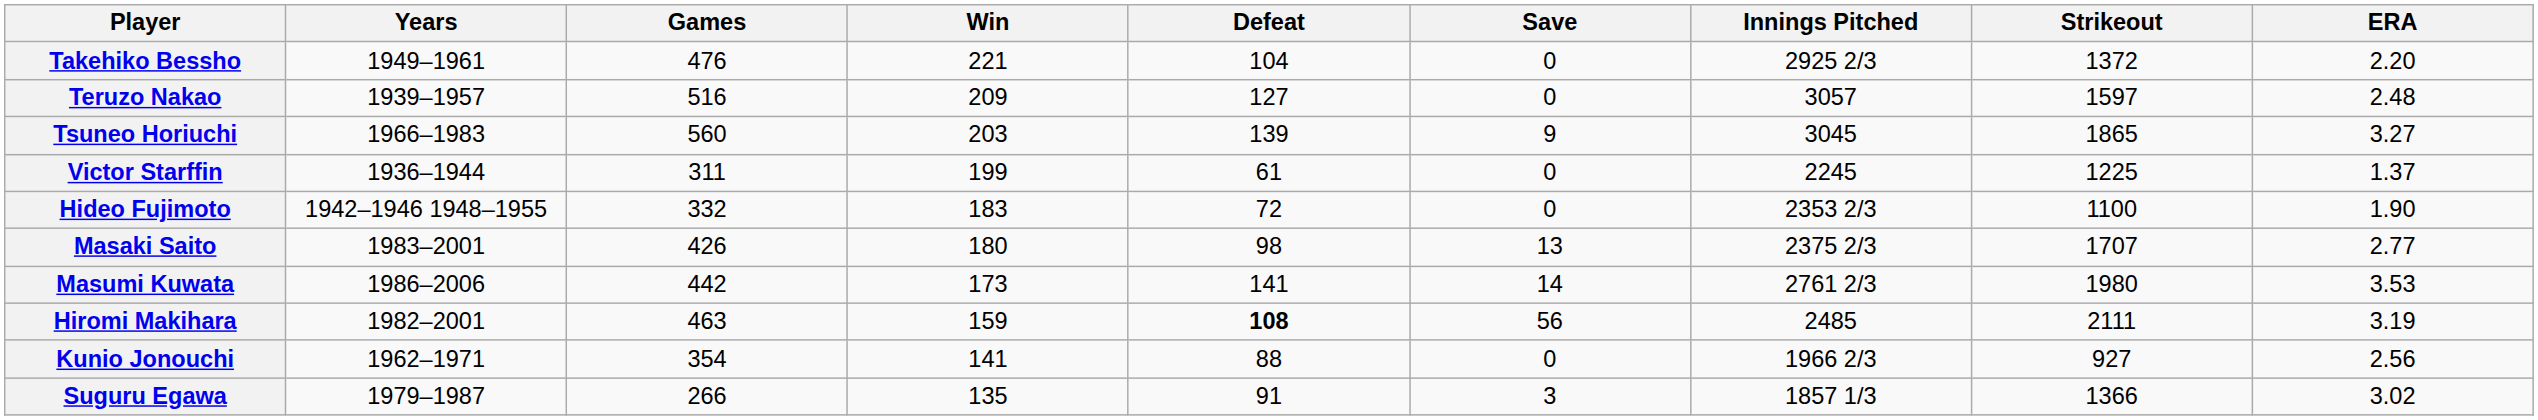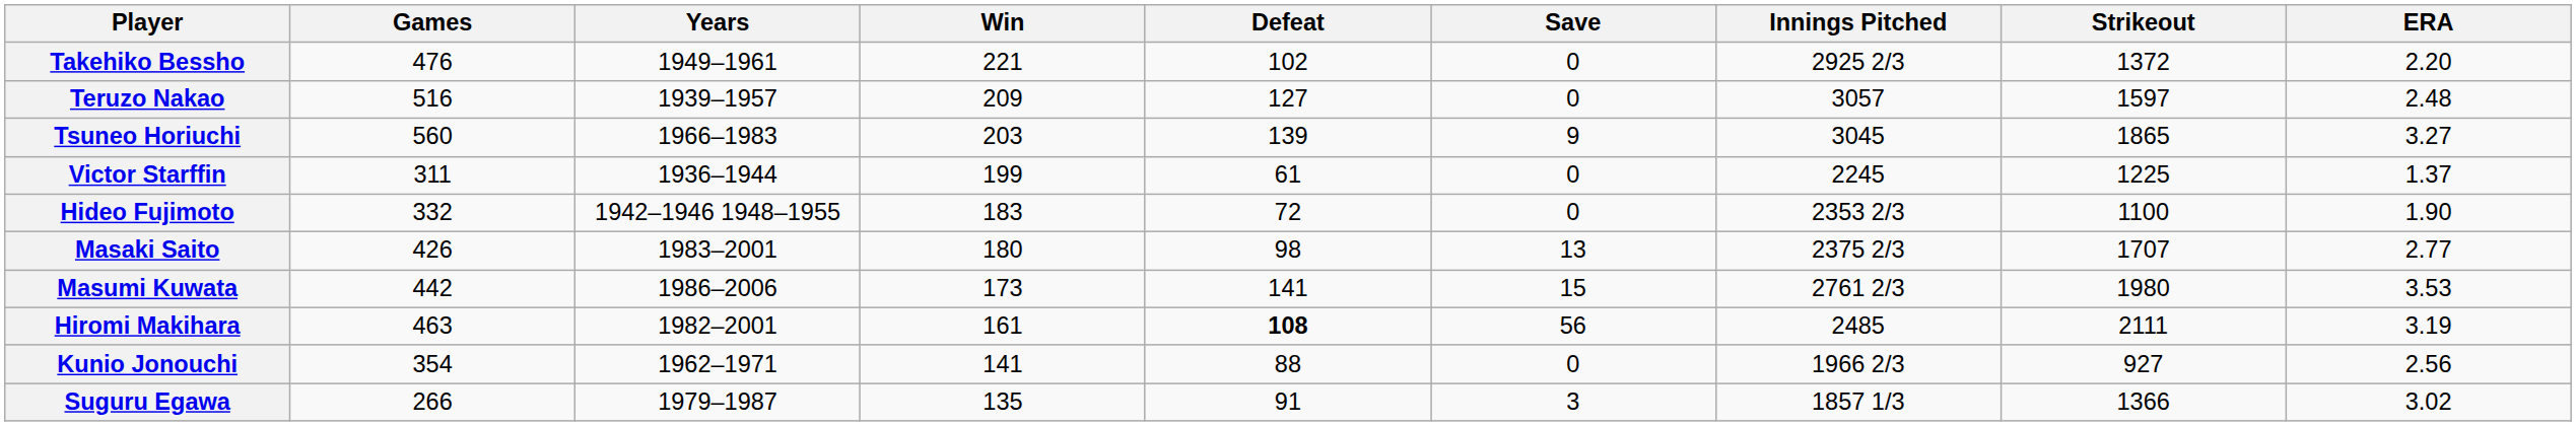columns swapped: Years <-> Games
Takehiko Bessho | Defeat: 104 -> 102
Masumi Kuwata | Save: 14 -> 15
Hiromi Makihara | Win: 159 -> 161
